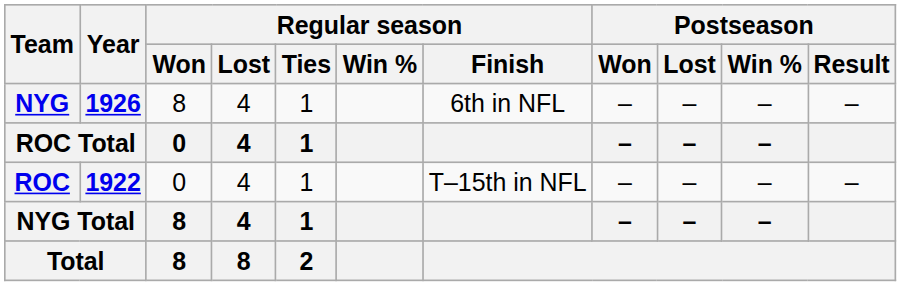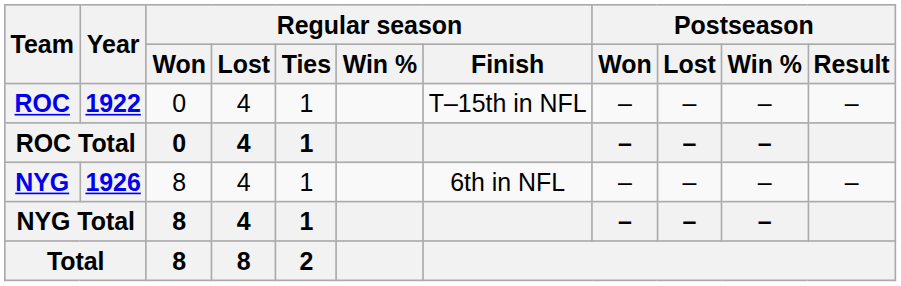rows swapped: ROC <-> NYG
